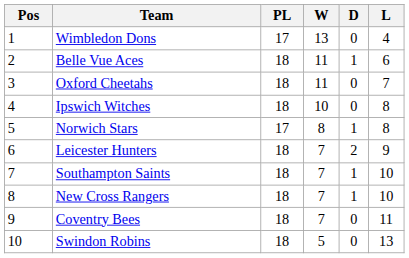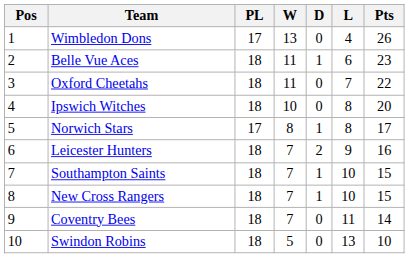+ column: Pts | 26 | 23 | 22 | 20 | 17 | 16 | 15 | 15 | 14 | 10
